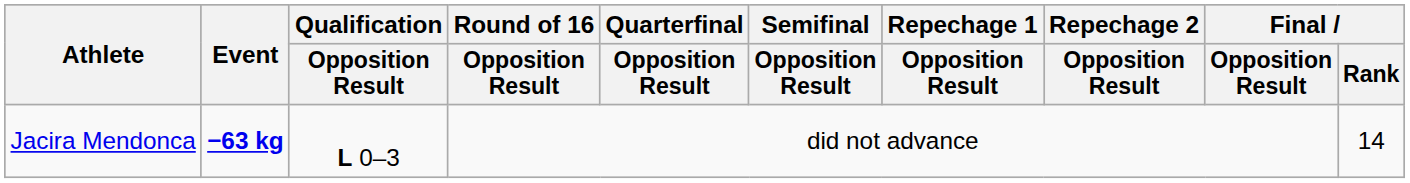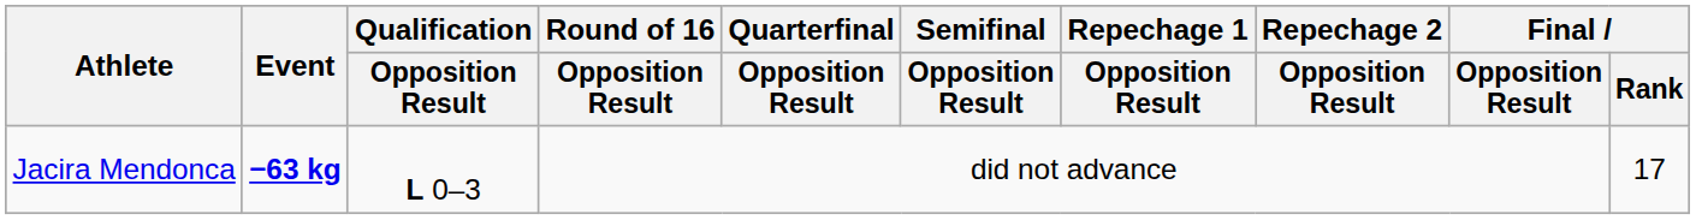Jacira Mendonca | Final / Rank: 14 -> 17
